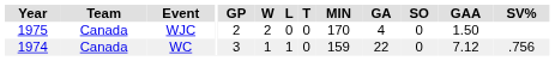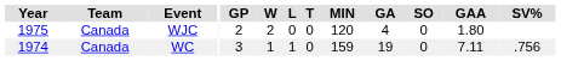WJC | MIN: 170 -> 120
WJC | GAA: 1.50 -> 1.80
WC | GA: 22 -> 19
WC | GAA: 7.12 -> 7.11
